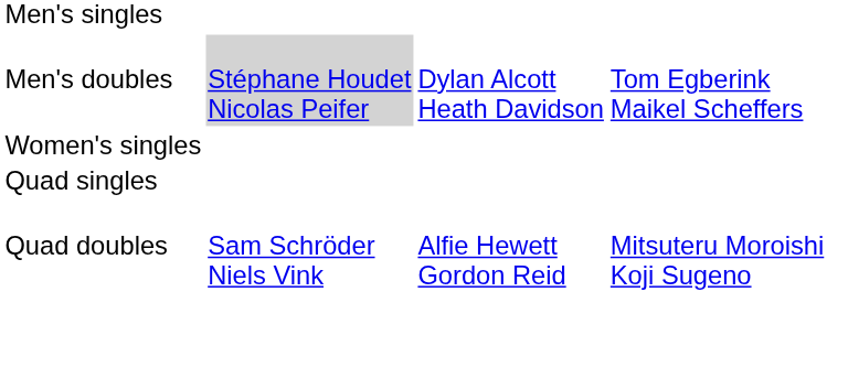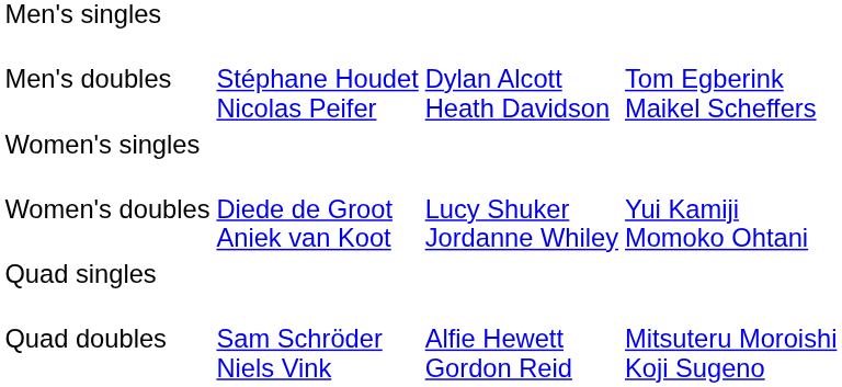Men's doubles | column 2: lightgrey background -> no background
+ row: Women's doubles | Diede de Groot Aniek van Koot | Lucy Shuker Jordanne Whiley | Yui Kamiji Momoko Ohtani
